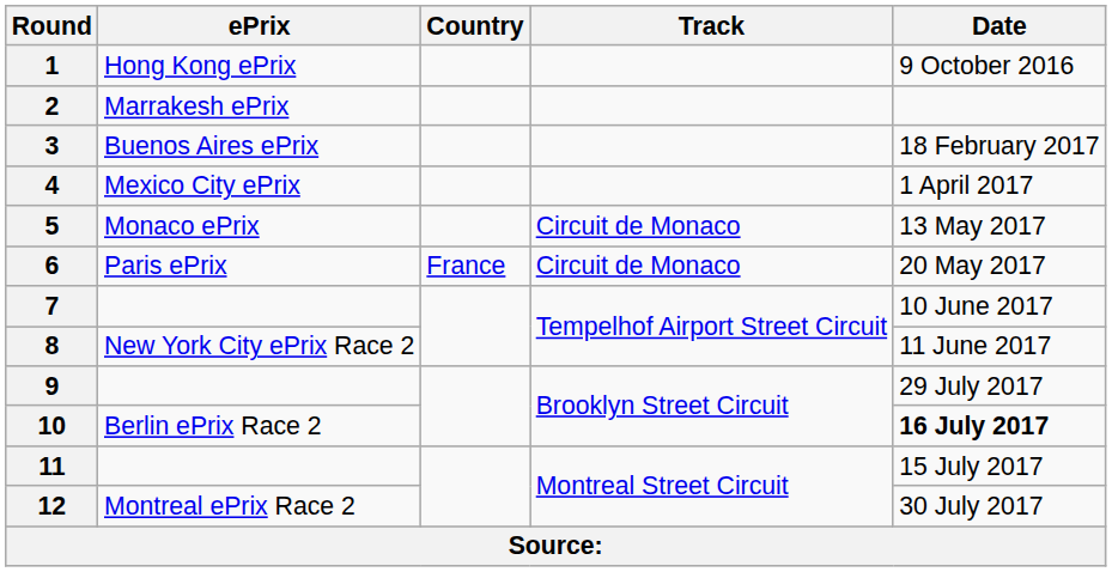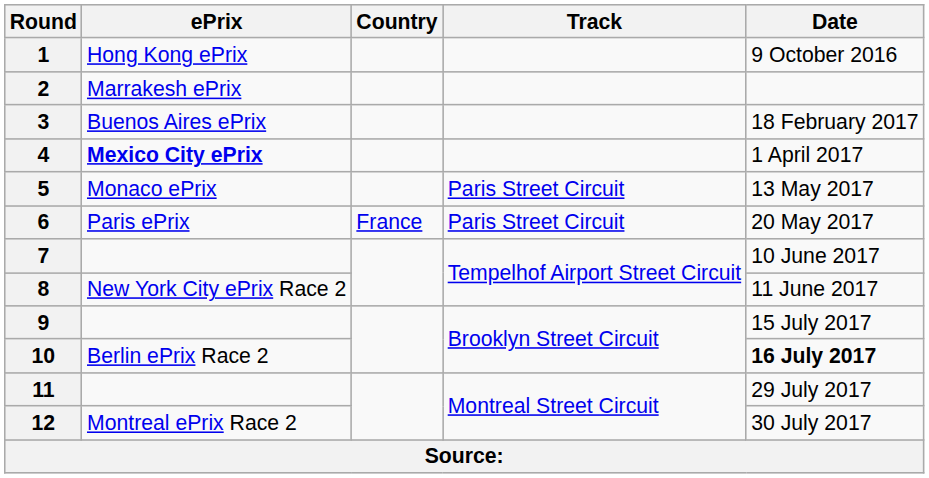4 | ePrix: normal -> bold
5 | Track: Circuit de Monaco -> Paris Street Circuit
6 | Track: Circuit de Monaco -> Paris Street Circuit
9 | Date: 29 July 2017 -> 15 July 2017
11 | Date: 15 July 2017 -> 29 July 2017
